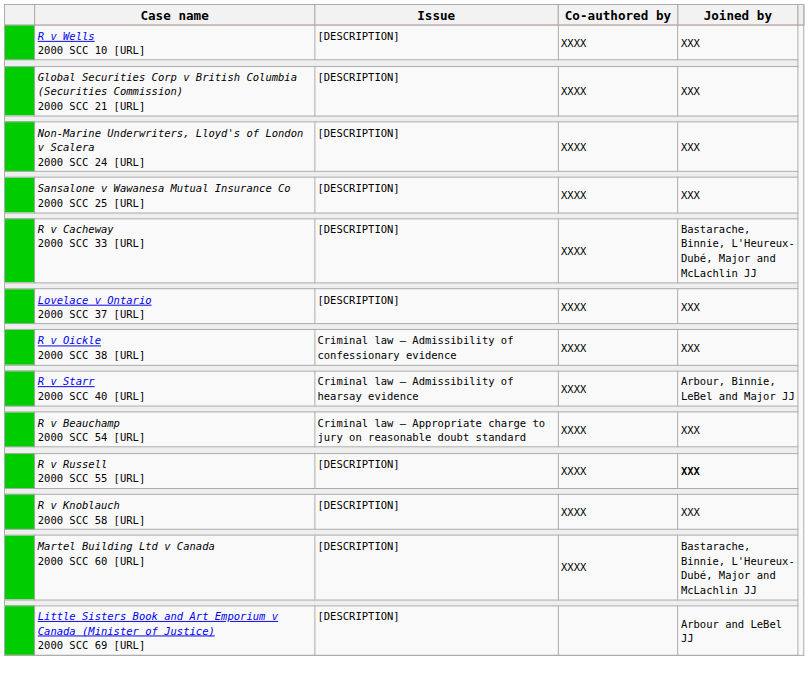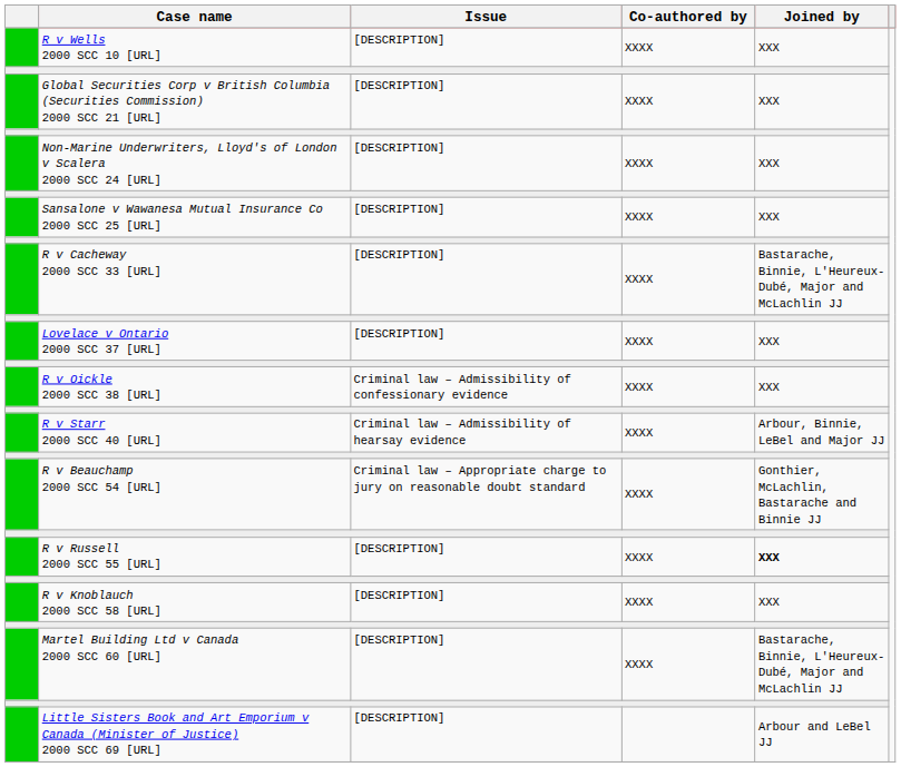R v Beauchamp 2000 SCC 54 [URL] | Joined by: XXX -> Gonthier, McLachlin, Bastarache and Binnie JJ
